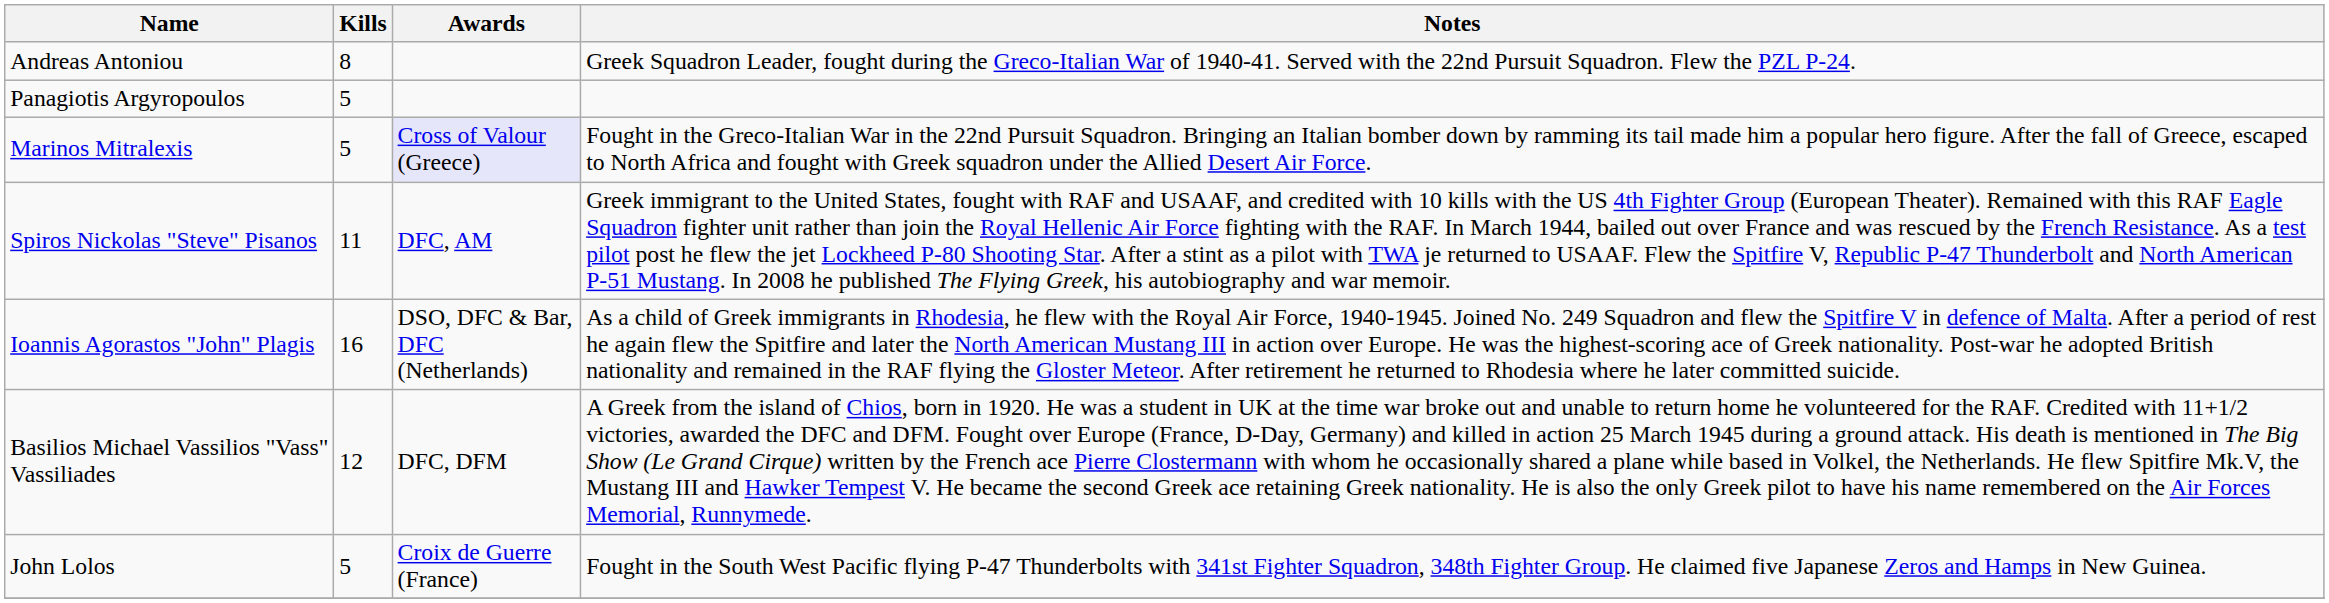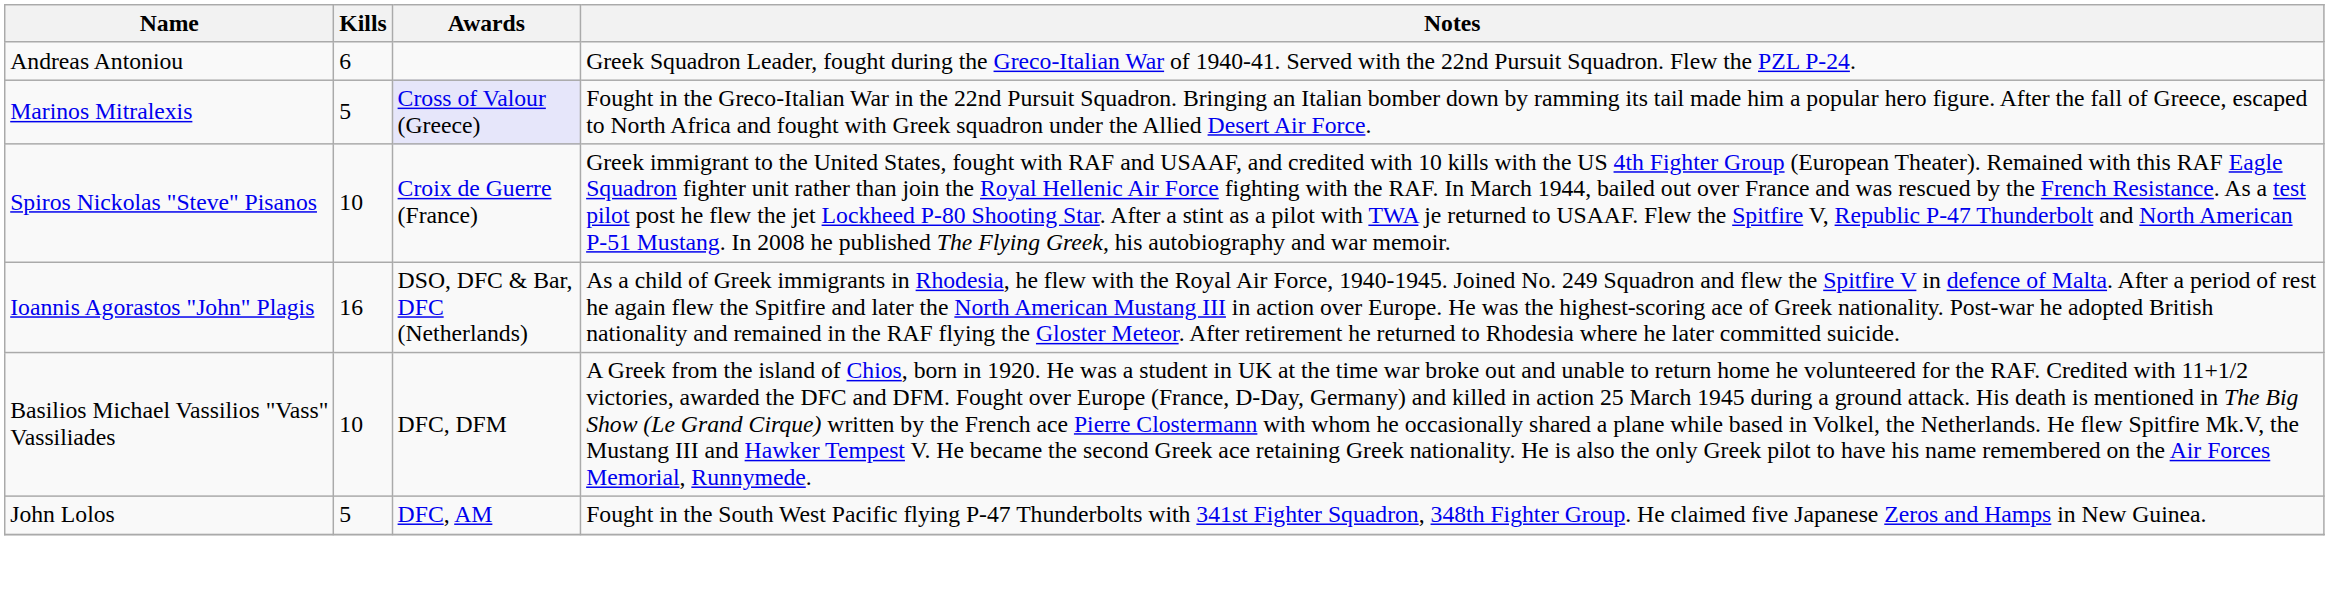Andreas Antoniou | Kills: 8 -> 6
- row: Panagiotis Argyropoulos | 5
Spiros Nickolas "Steve" Pisanos | Kills: 11 -> 10
Spiros Nickolas "Steve" Pisanos | Awards: DFC, AM -> Croix de Guerre (France)
Basilios Michael Vassilios "Vass" Vassiliades | Kills: 12 -> 10
John Lolos | Awards: Croix de Guerre (France) -> DFC, AM
